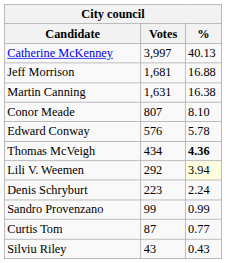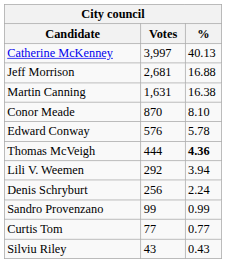Jeff Morrison | Votes: 1,681 -> 2,681
Conor Meade | Votes: 807 -> 870
Thomas McVeigh | Votes: 434 -> 444
Lili V. Weemen | %: lightyellow background -> no background
Denis Schryburt | Votes: 223 -> 256
Curtis Tom | Votes: 87 -> 77
